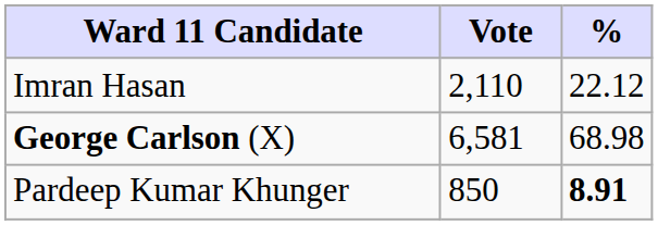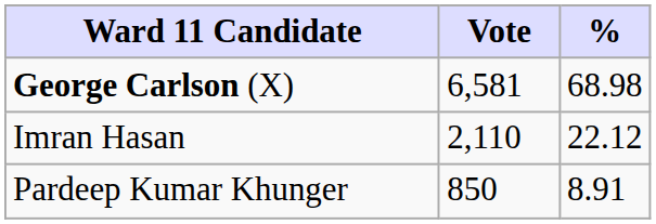rows swapped: George Carlson (X) <-> Imran Hasan
Pardeep Kumar Khunger | %: bold -> normal
